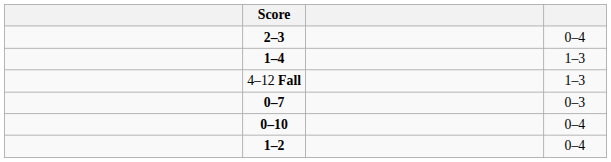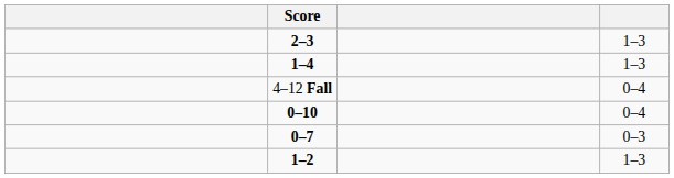2–3 | column 4: 0–4 -> 1–3
4–12 Fall | column 4: 1–3 -> 0–4
rows swapped: 0–7 <-> 0–10
1–2 | column 4: 0–4 -> 1–3
